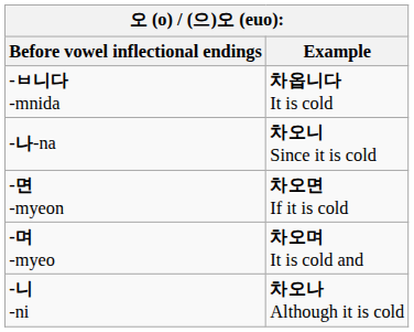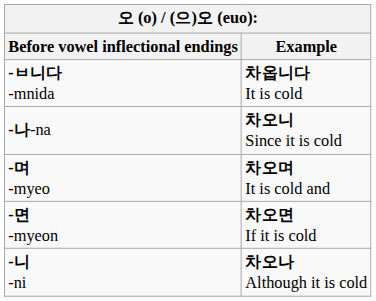rows swapped: -면 -myeon <-> -며 -myeo
